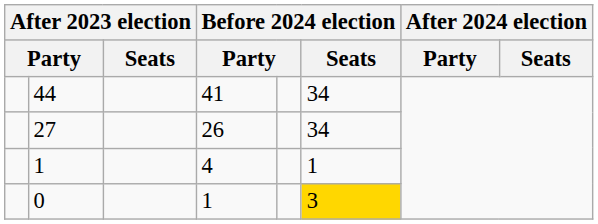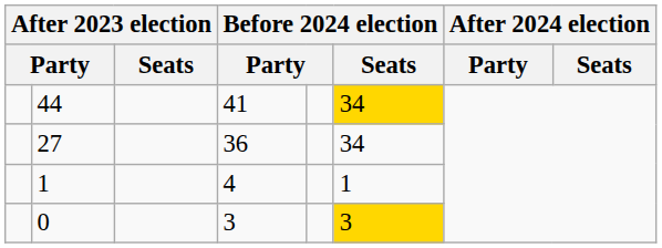44 | Before 2024 election / Seats: no background -> gold background
27 | column 4: 26 -> 36
0 | column 4: 1 -> 3
